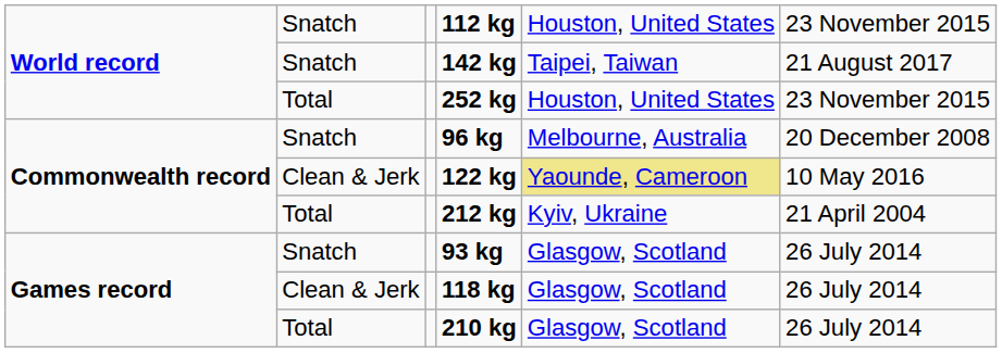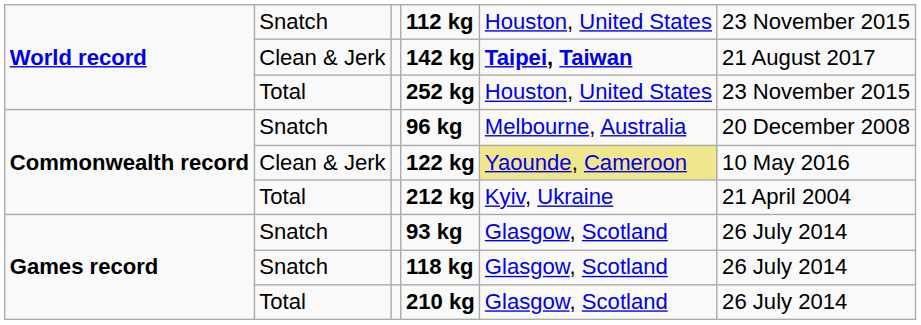142 kg | column 2: Snatch -> Clean & Jerk
142 kg | column 5: normal -> bold
118 kg | column 2: Clean & Jerk -> Snatch
